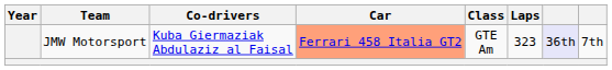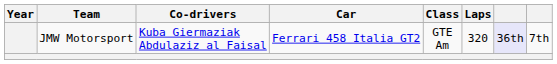JMW Motorsport | Car: lightsalmon background -> no background
JMW Motorsport | Laps: 323 -> 320
